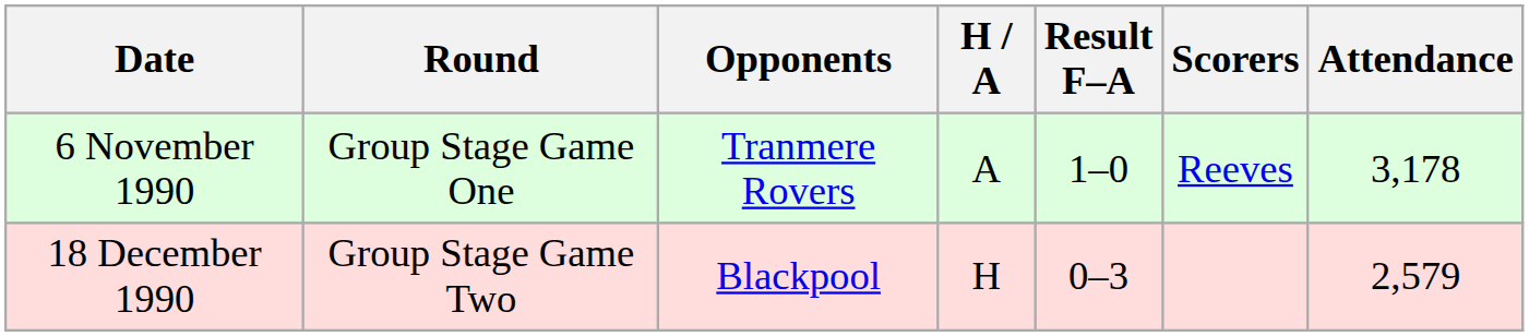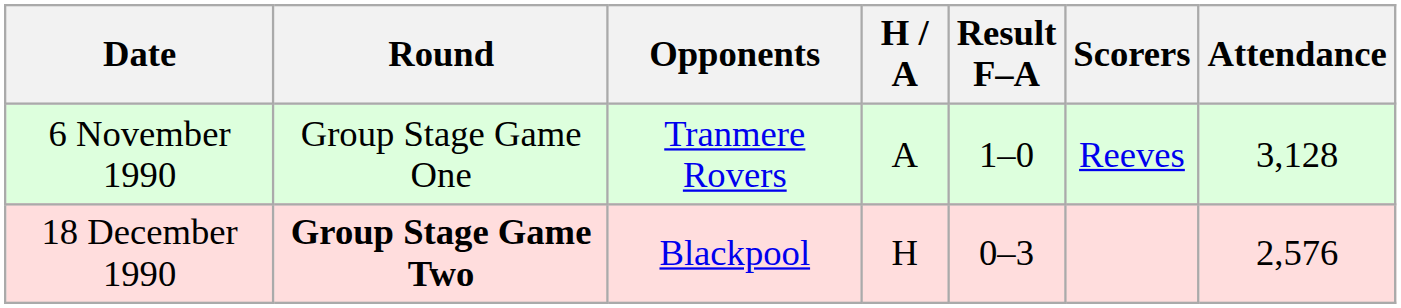6 November 1990 | Attendance: 3,178 -> 3,128
18 December 1990 | Round: normal -> bold
18 December 1990 | Attendance: 2,579 -> 2,576
